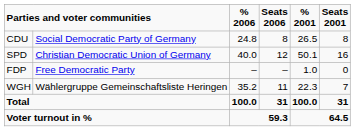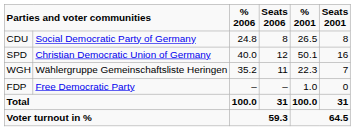rows swapped: WGH <-> FDP
